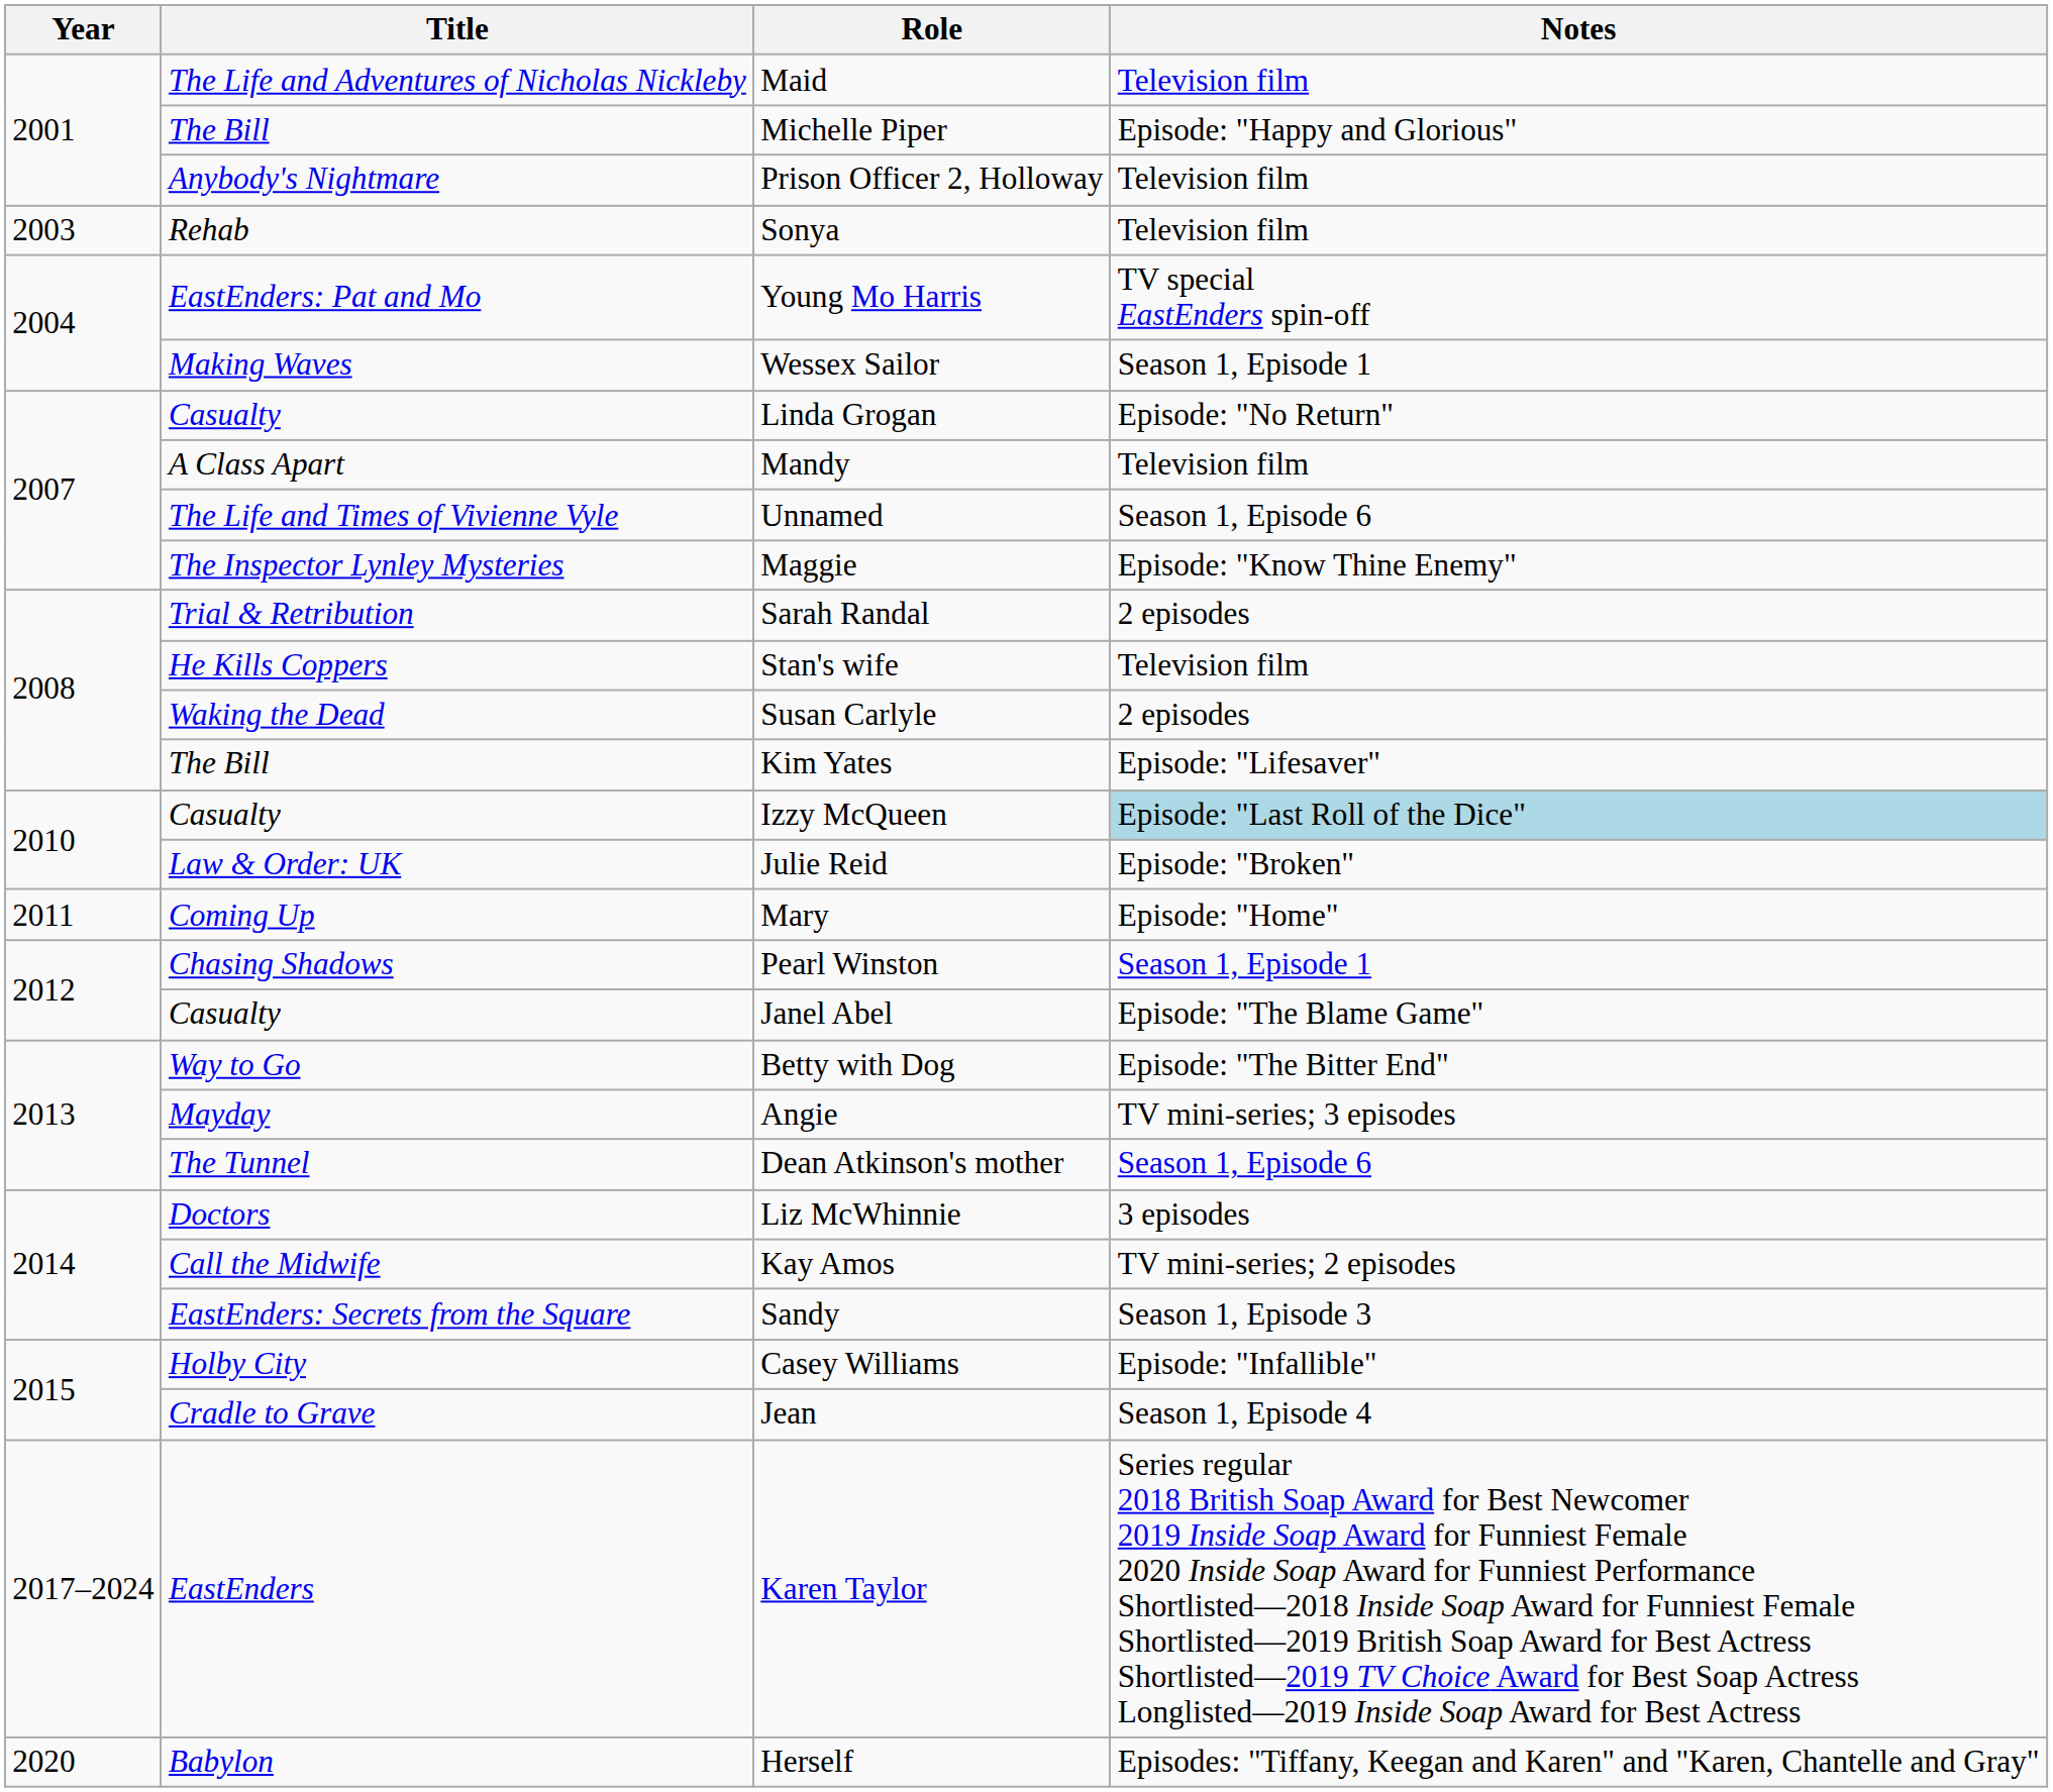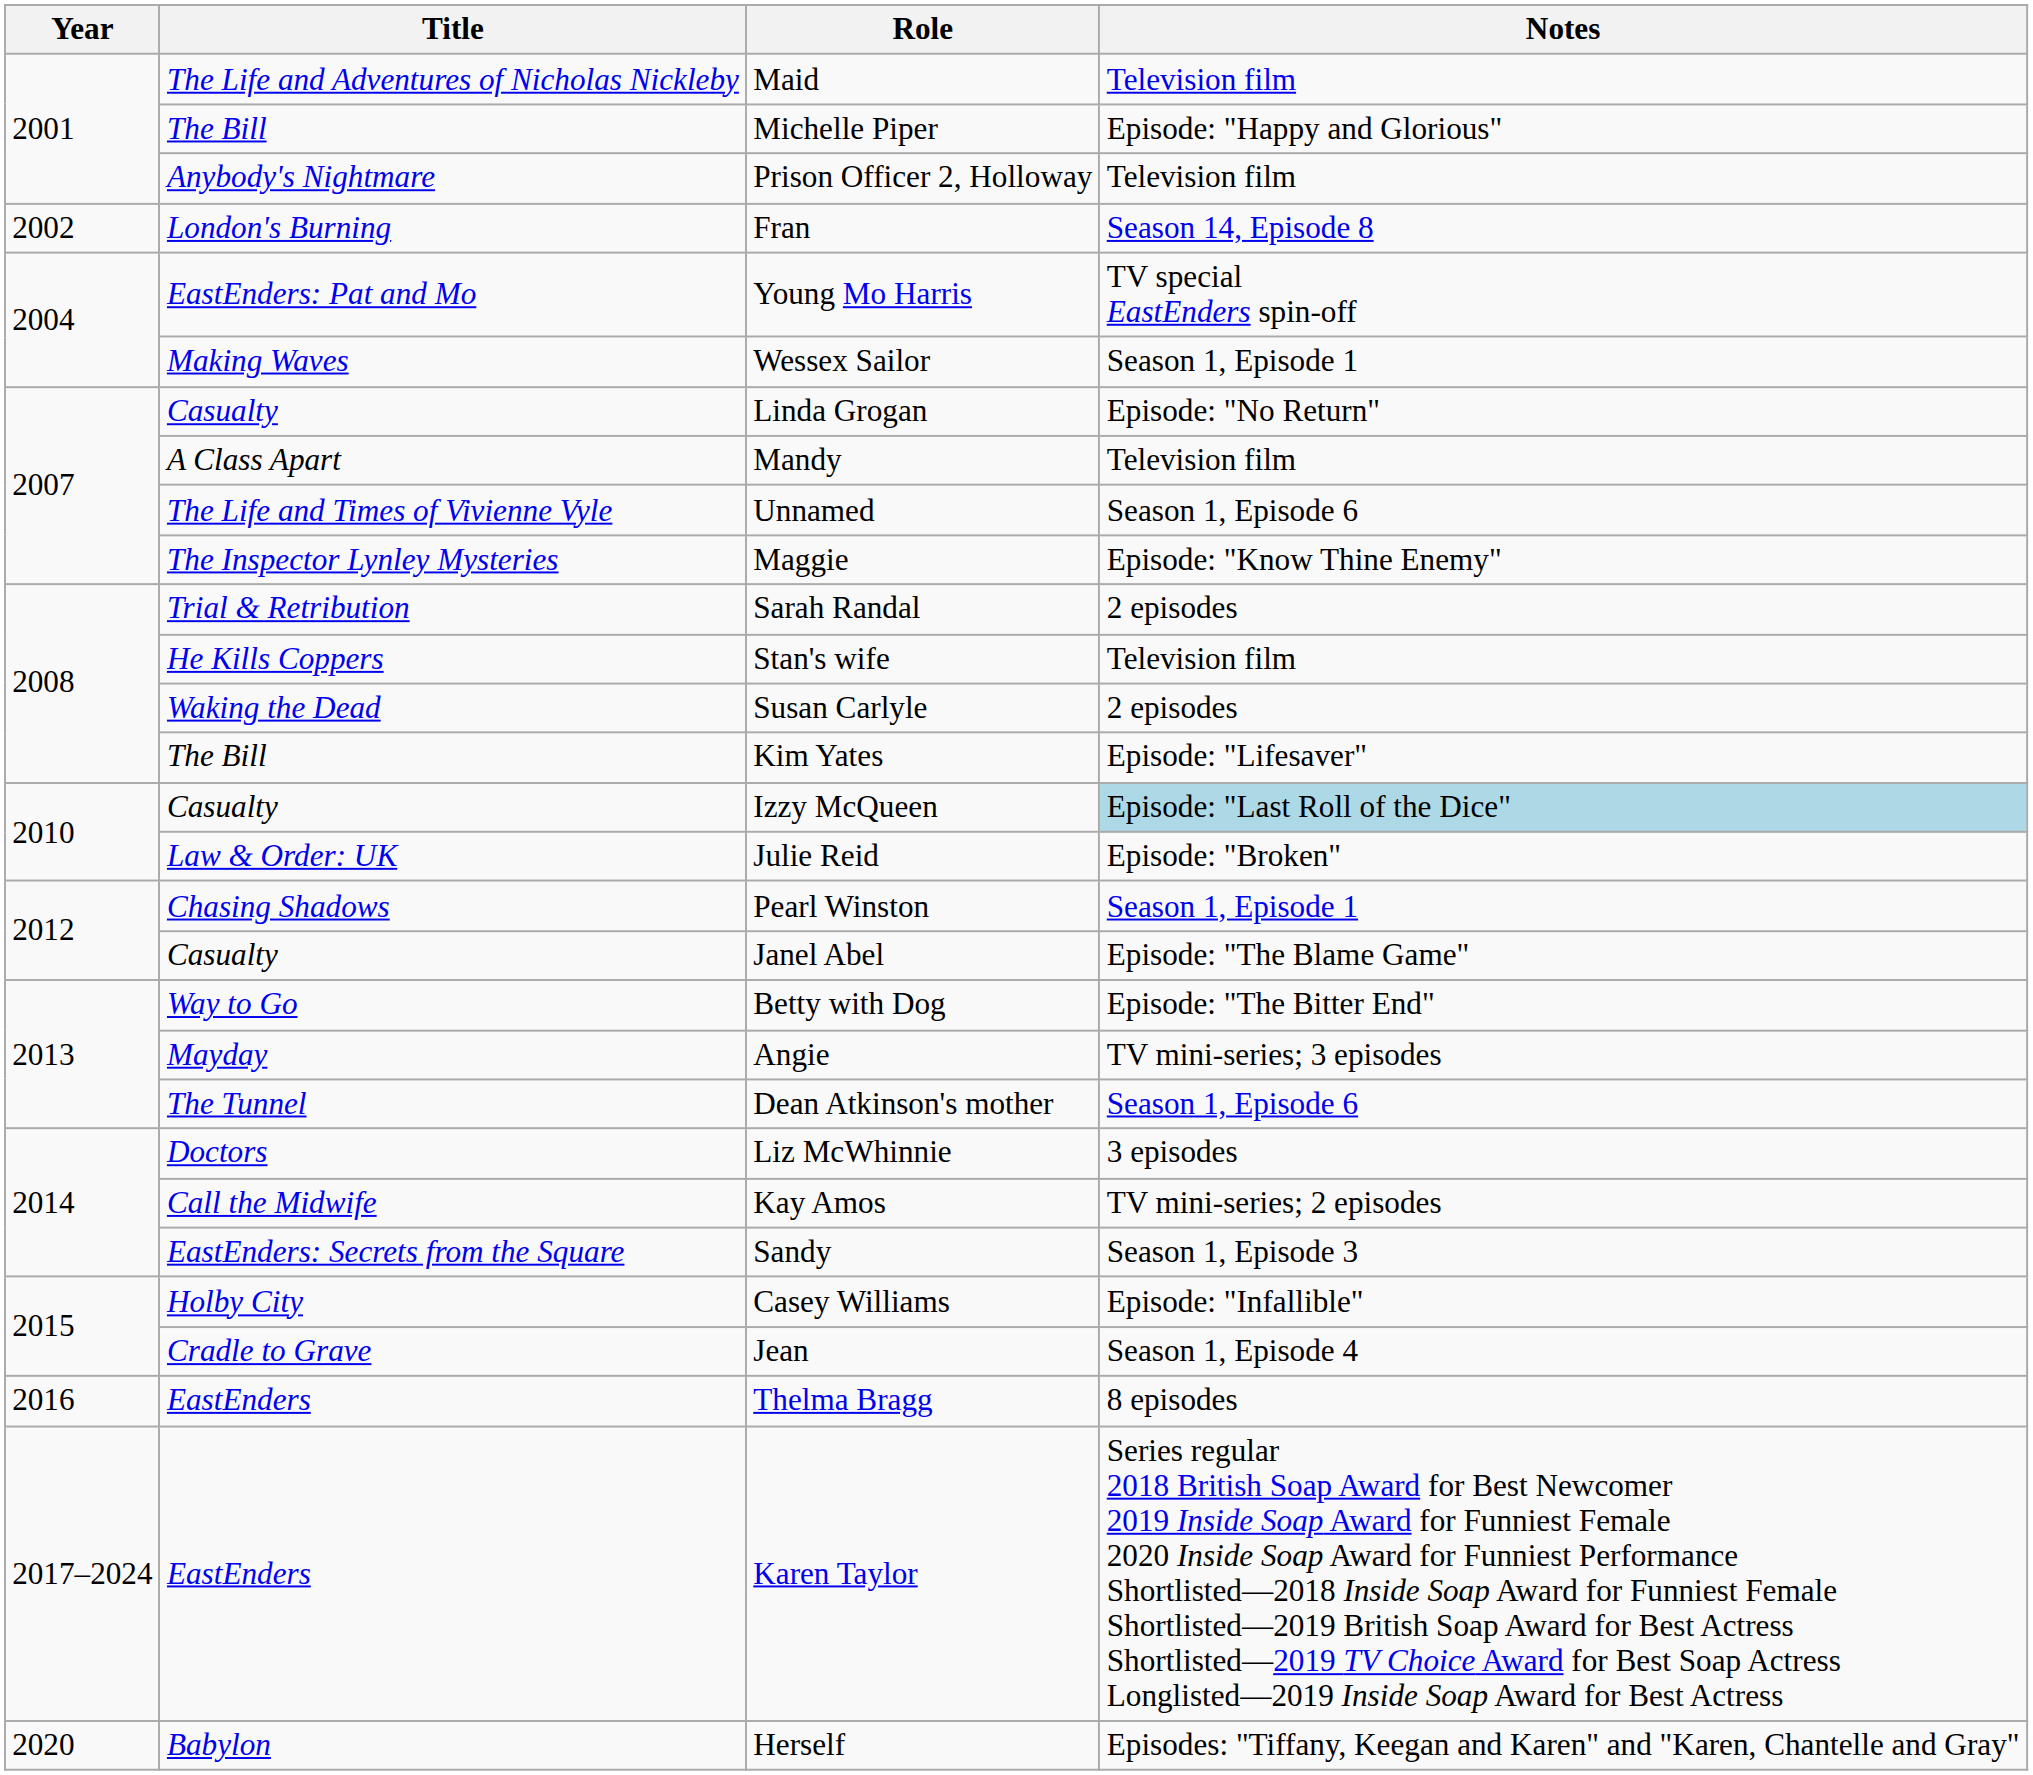+ row: 2002 | London's Burning | Fran | Season 14, Episode 8
- row: 2003 | Rehab | Sonya | Television film
- row: 2011 | Coming Up | Mary | Episode: "Home"
+ row: 2016 | EastEnders | Thelma Bragg | 8 episodes
